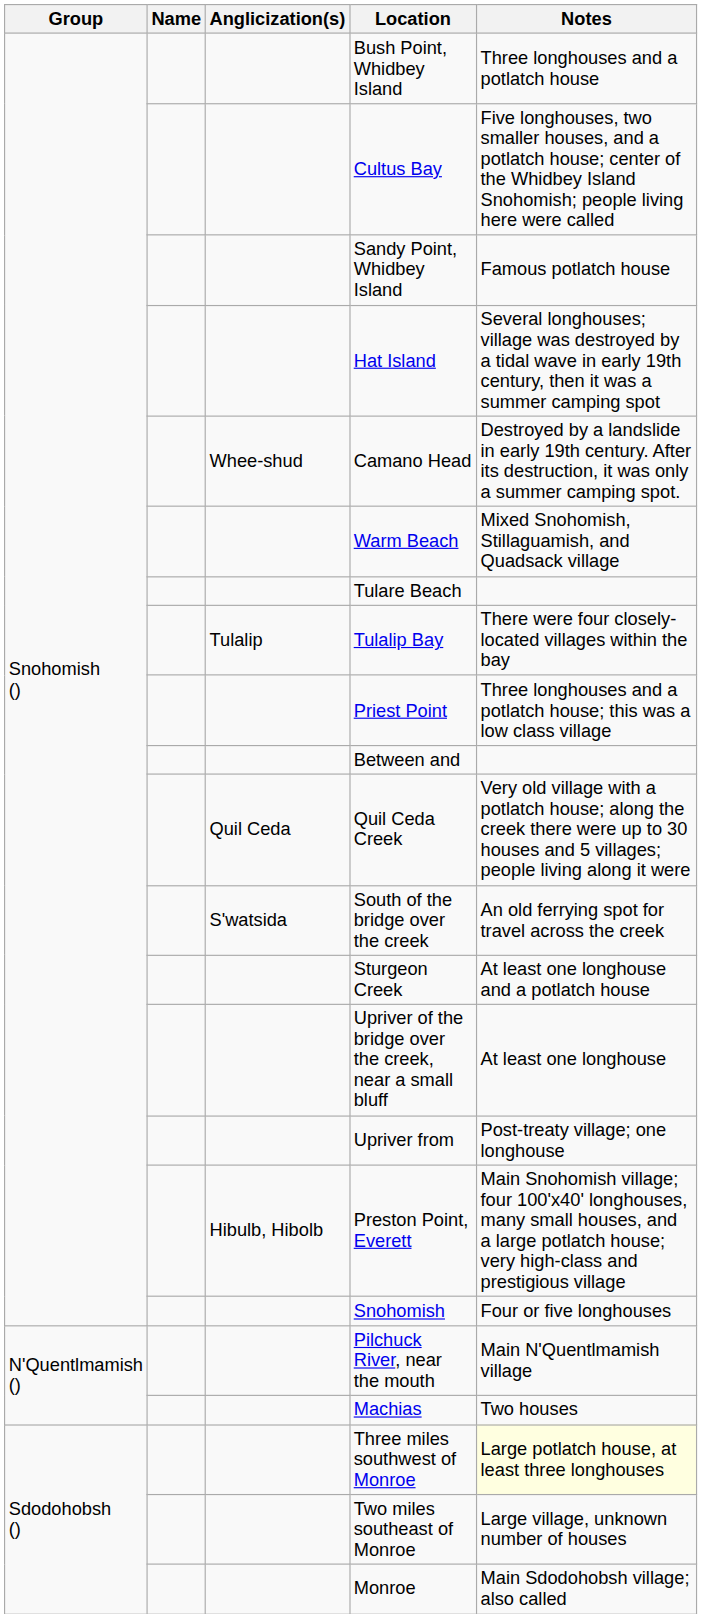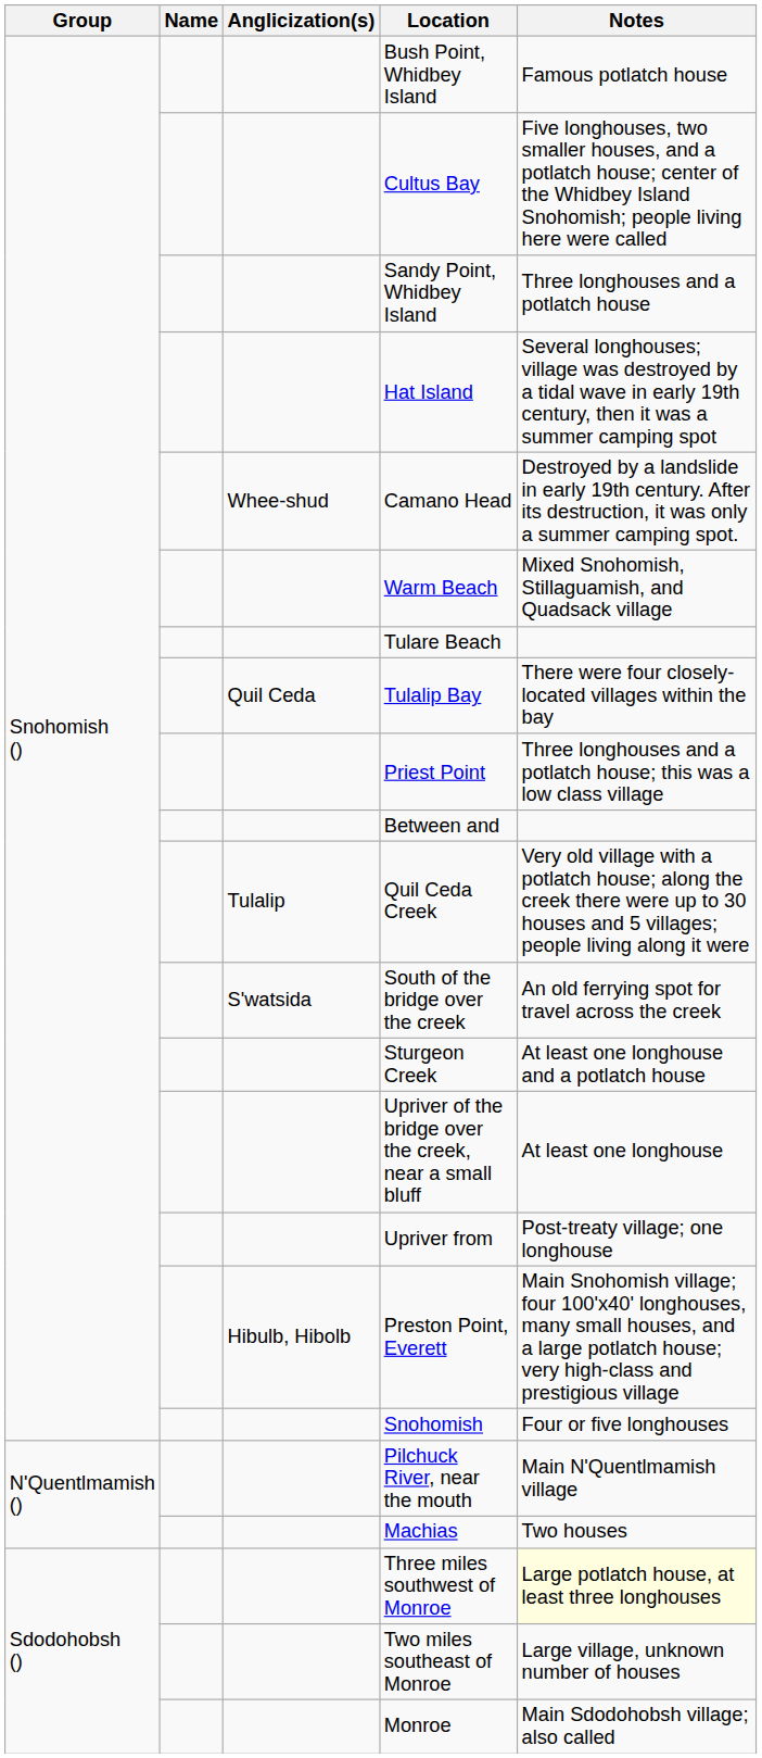Bush Point, Whidbey Island | Notes: Three longhouses and a potlatch house -> Famous potlatch house
Sandy Point, Whidbey Island | Notes: Famous potlatch house -> Three longhouses and a potlatch house
Tulalip Bay | Anglicization(s): Tulalip -> Quil Ceda
Quil Ceda Creek | Anglicization(s): Quil Ceda -> Tulalip
